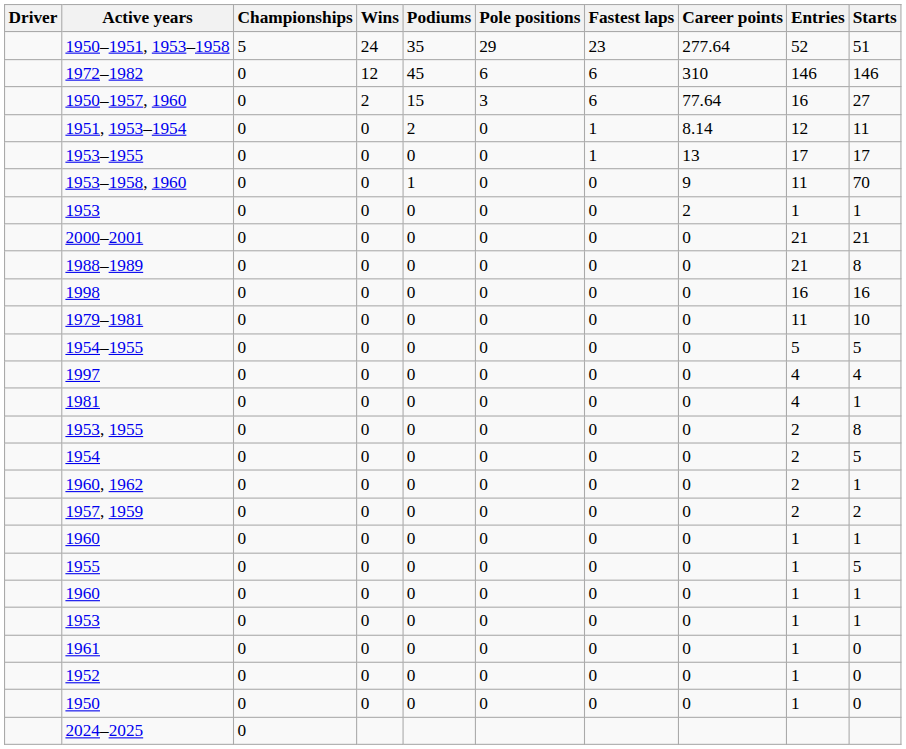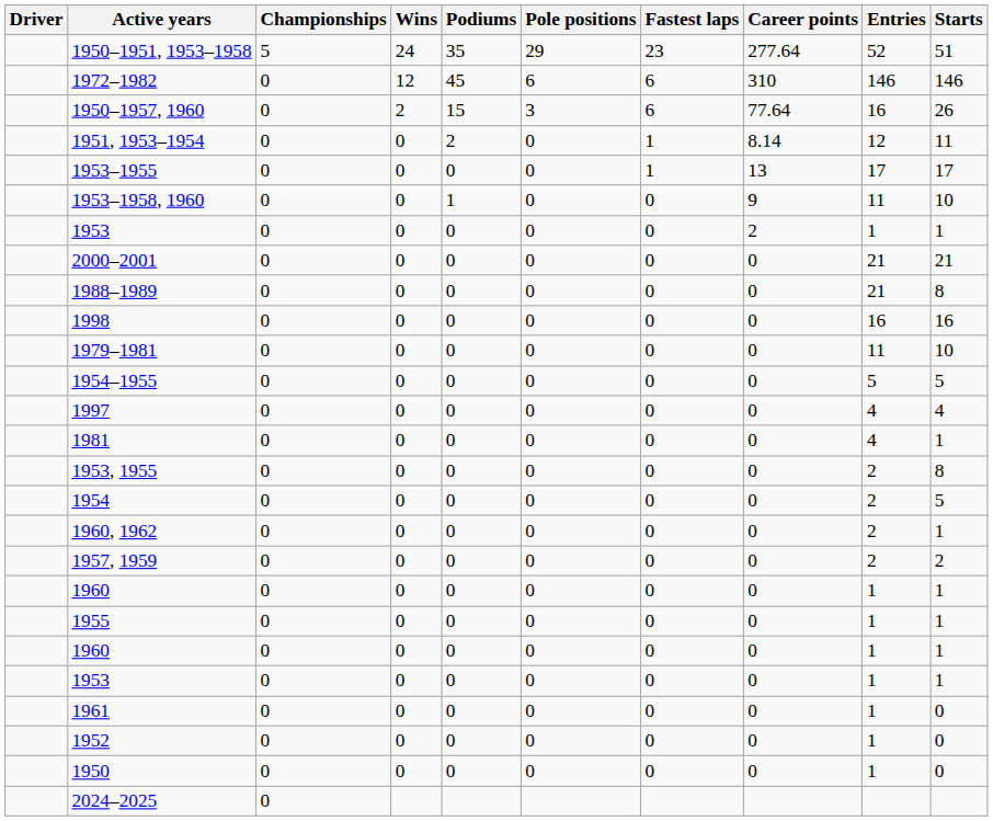1950–1957, 1960 | Starts: 27 -> 26
1953–1958, 1960 | Starts: 70 -> 10
1955 | Starts: 5 -> 1
